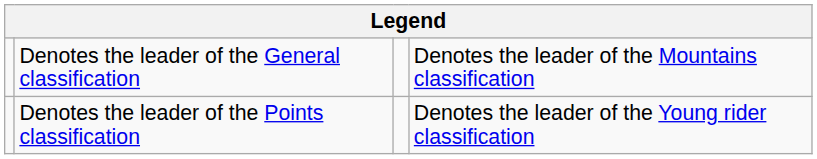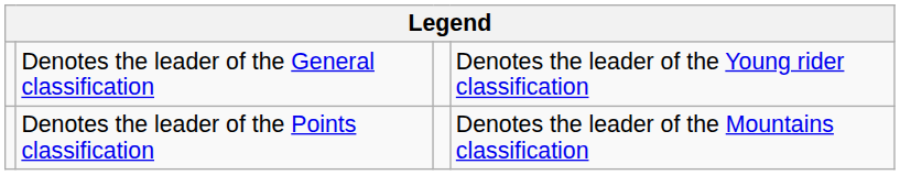Denotes the leader of the General classification | column 4: Denotes the leader of the Mountains classification -> Denotes the leader of the Young rider classification
Denotes the leader of the Points classification | column 4: Denotes the leader of the Young rider classification -> Denotes the leader of the Mountains classification
